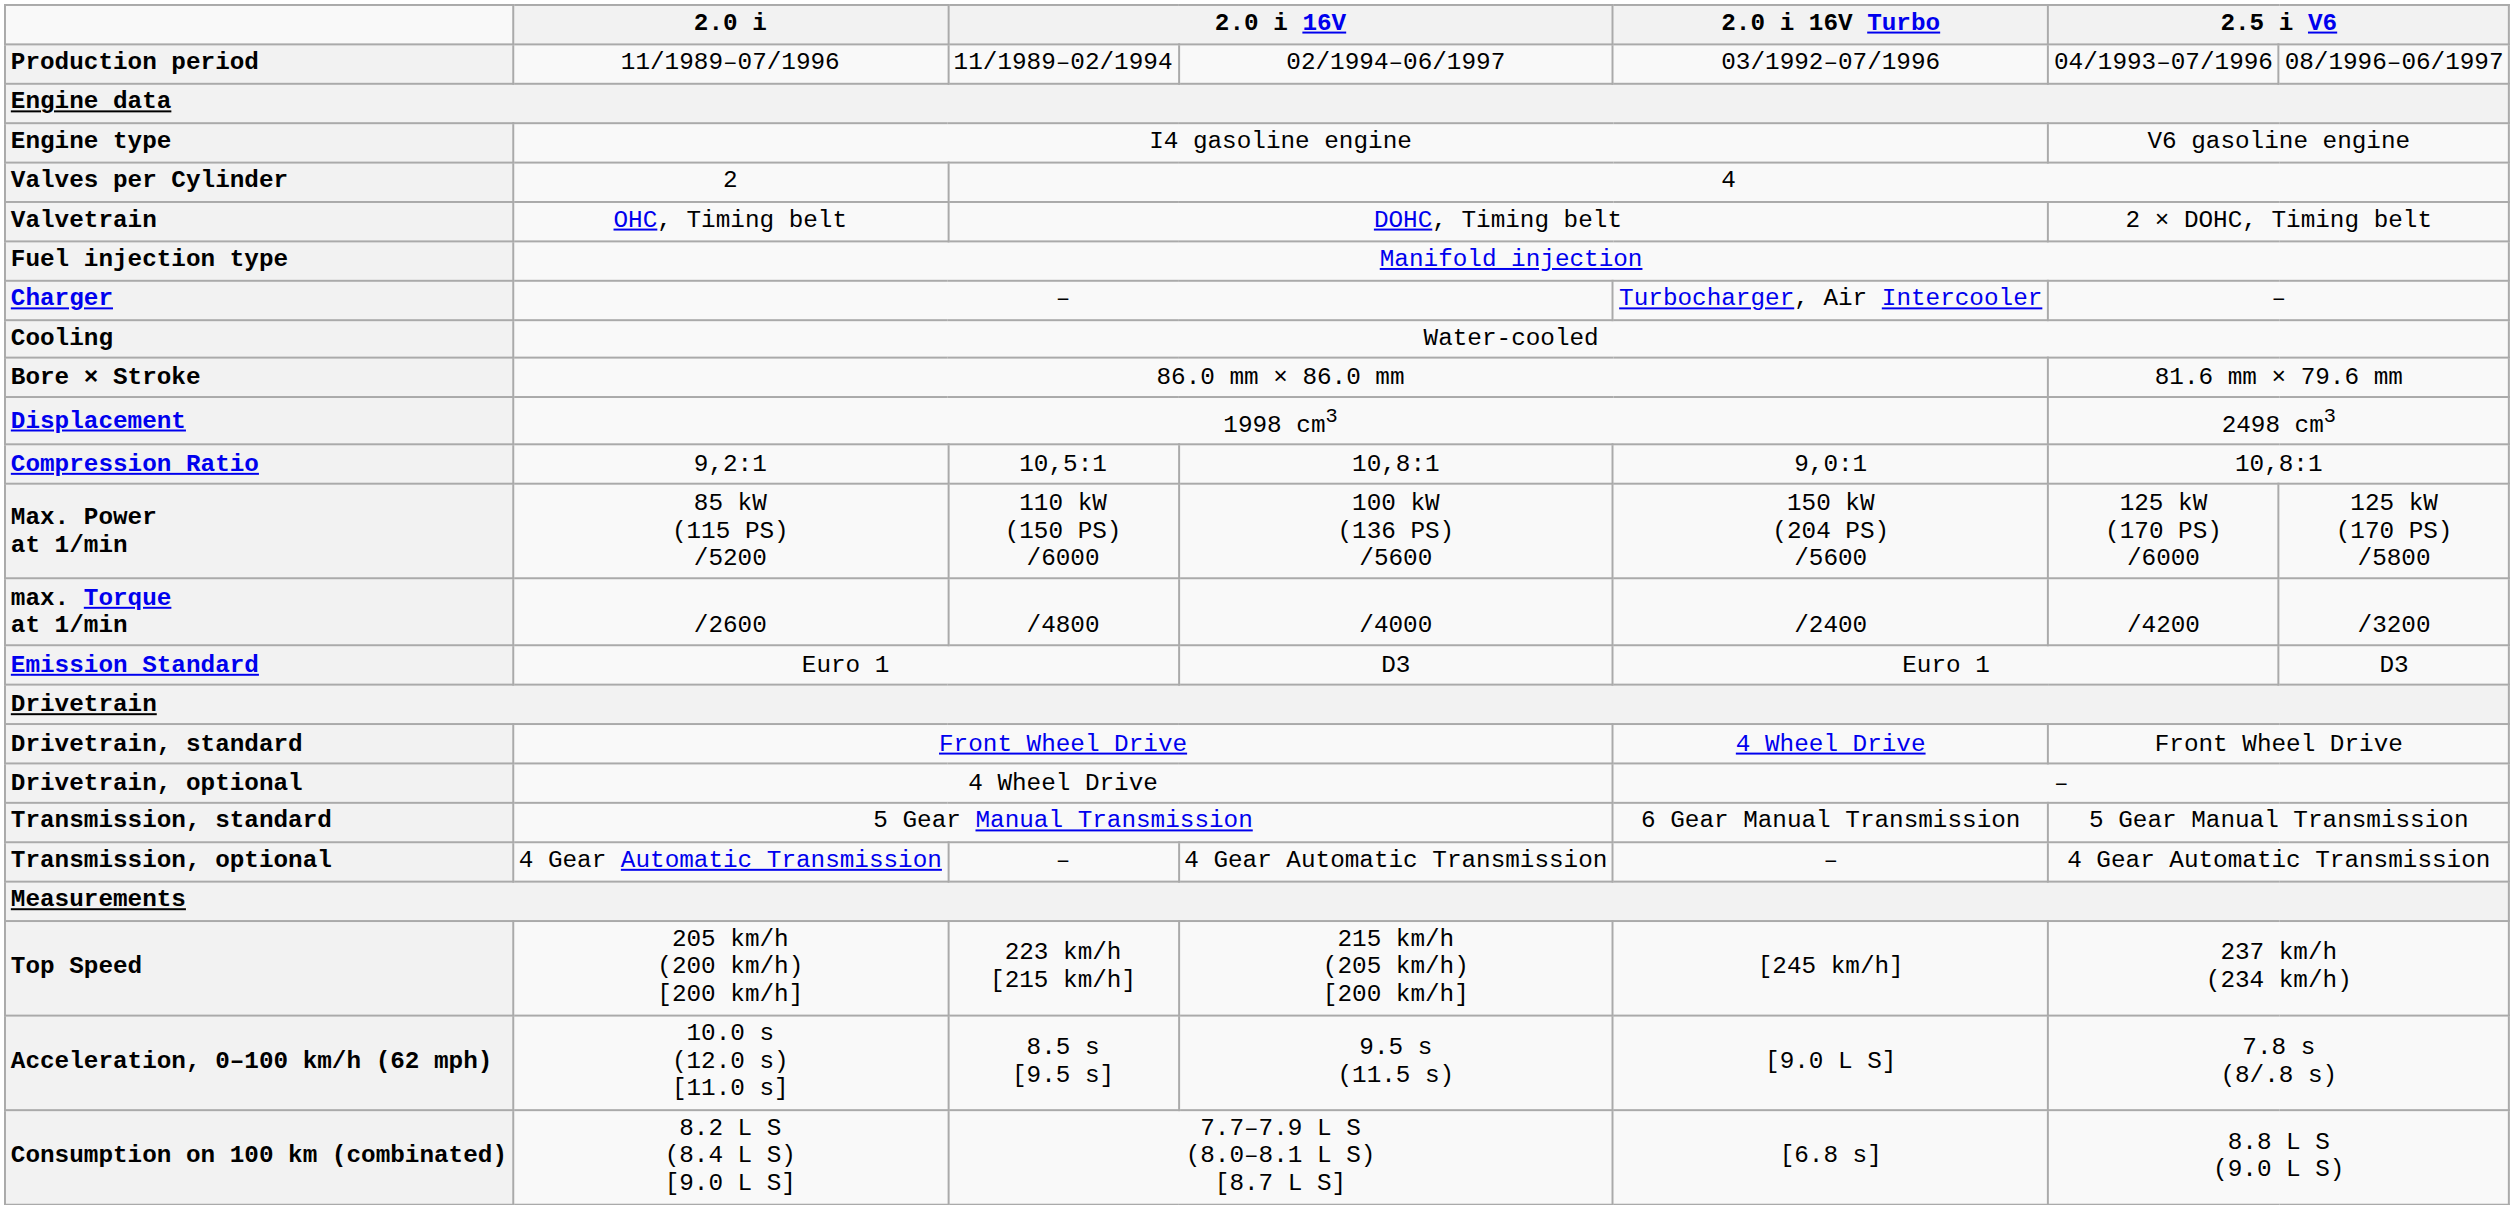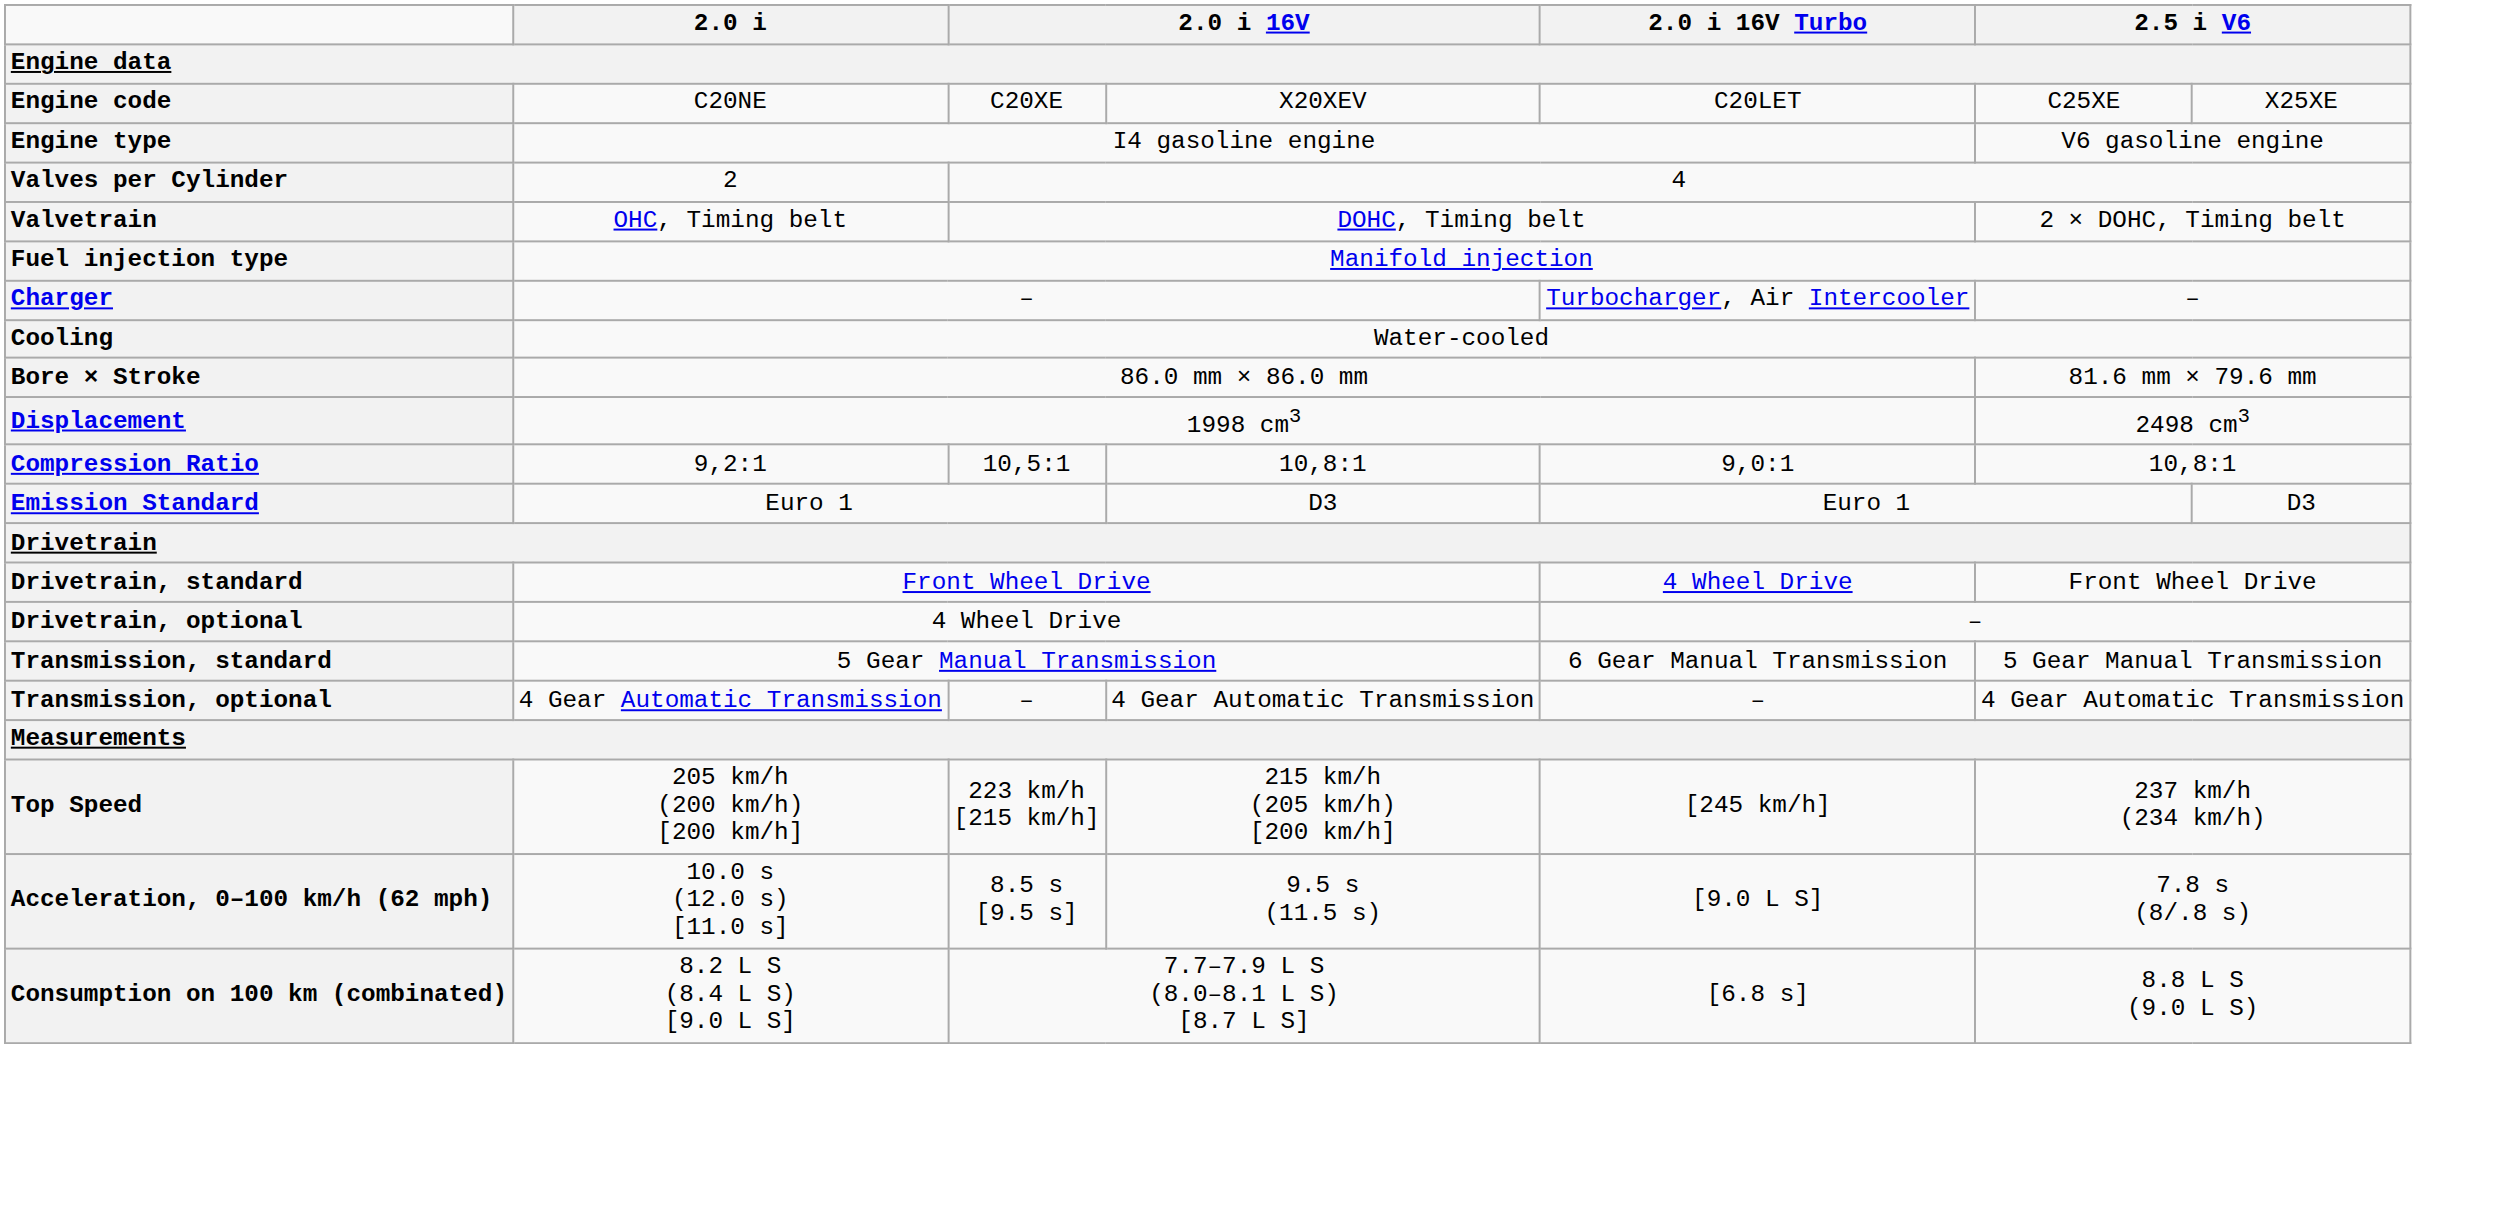- row: Production period | 11/1989–07/1996 | 11/1989–02/1994 | 02/1994–06/1997 | 03/1992–07/1996 | 04/1993–07/1996 | 08/1996–06/1997
+ row: Engine code | C20NE | C20XE | X20XEV | C20LET | C25XE | X25XE
- row: Max. Power at 1/min | 85 kW (115 PS) /5200 | 110 kW (150 PS) /6000 | 100 kW (136 PS) /5600 | 150 kW (204 PS) /5600 | 125 kW (170 PS) /6000 | 125 kW (170 PS) /5800
- row: max. Torque at 1/min | /2600 | /4800 | /4000 | /2400 | /4200 | /3200
